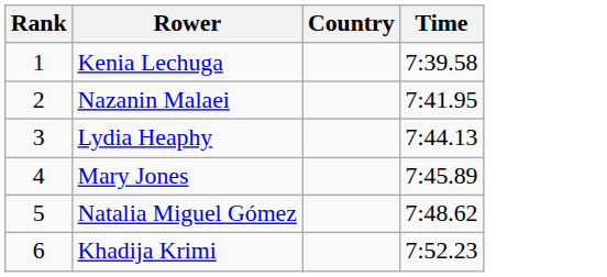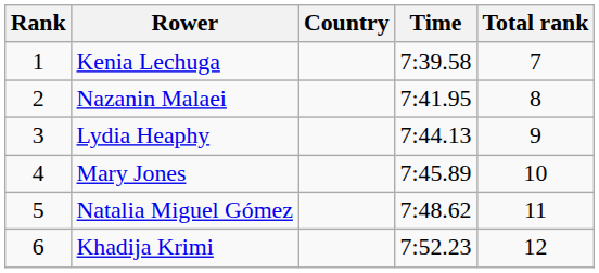+ column: Total rank | 7 | 8 | 9 | 10 | 11 | 12
